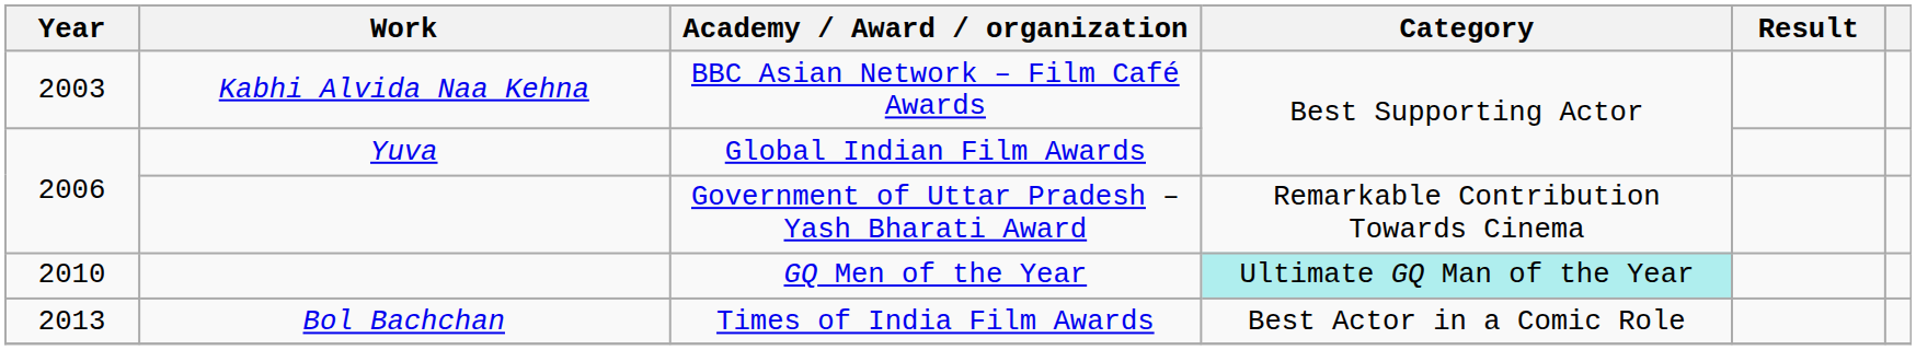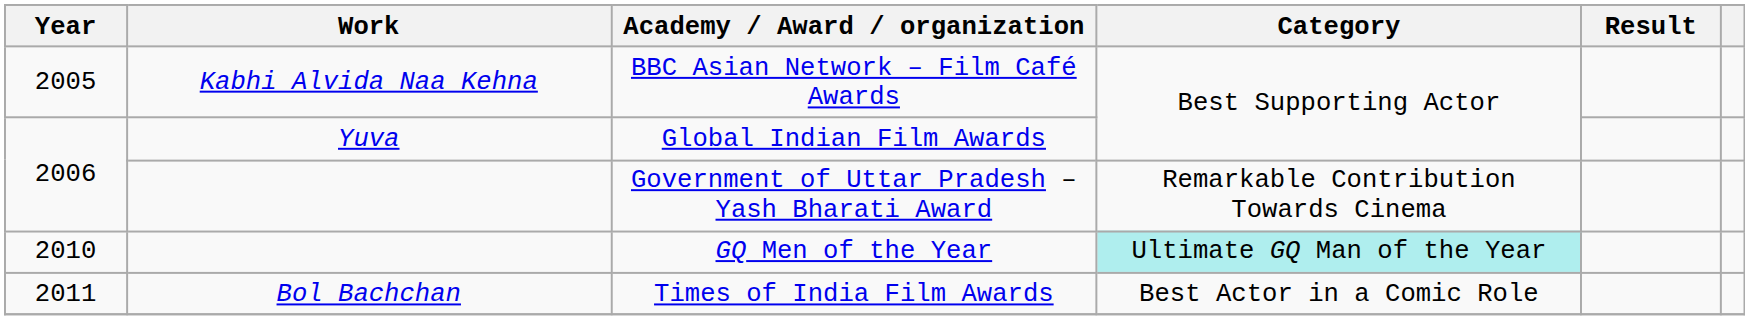BBC Asian Network – Film Café Awards | Year: 2003 -> 2005
Times of India Film Awards | Year: 2013 -> 2011
